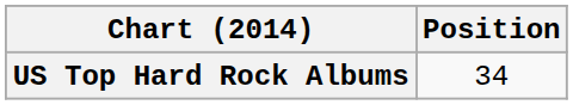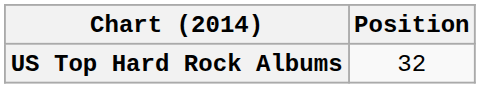US Top Hard Rock Albums | Position: 34 -> 32
